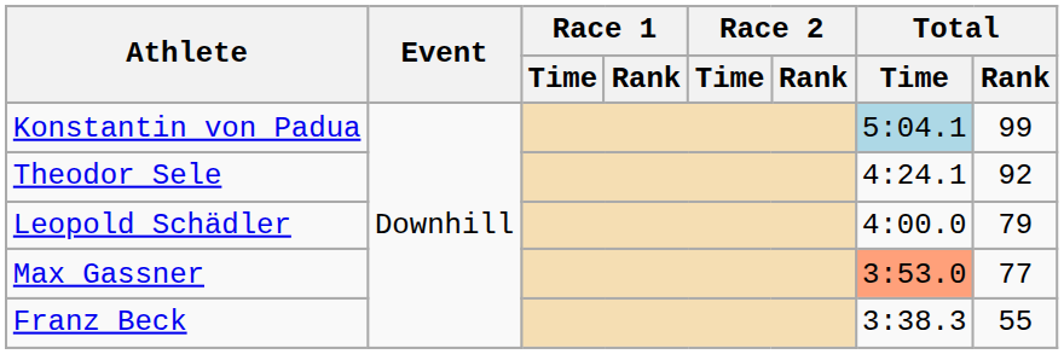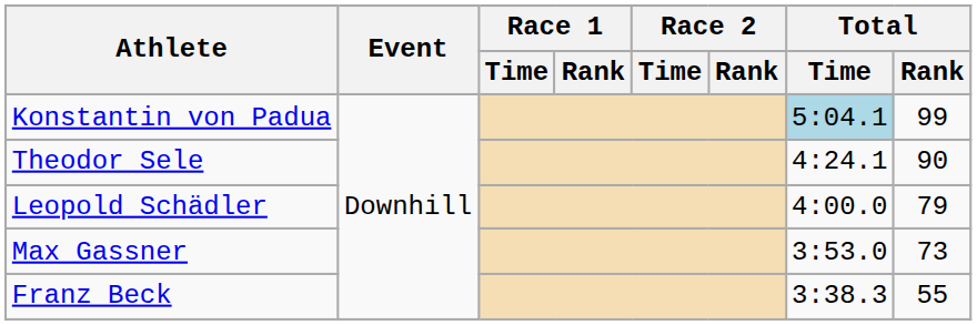Theodor Sele | Total / Rank: 92 -> 90
Max Gassner | Total / Time: lightsalmon background -> no background
Max Gassner | Total / Rank: 77 -> 73
